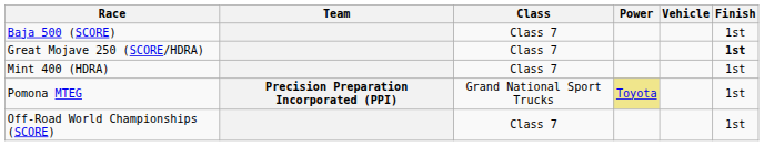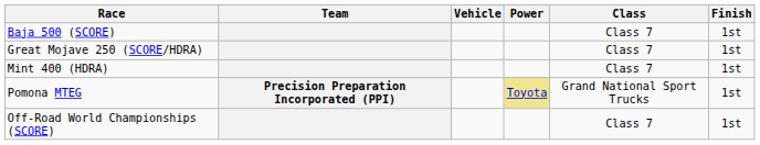columns swapped: Vehicle <-> Class
Great Mojave 250 (SCORE/HDRA) | Finish: bold -> normal
